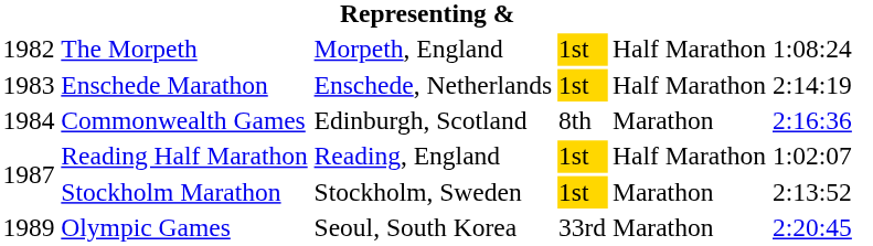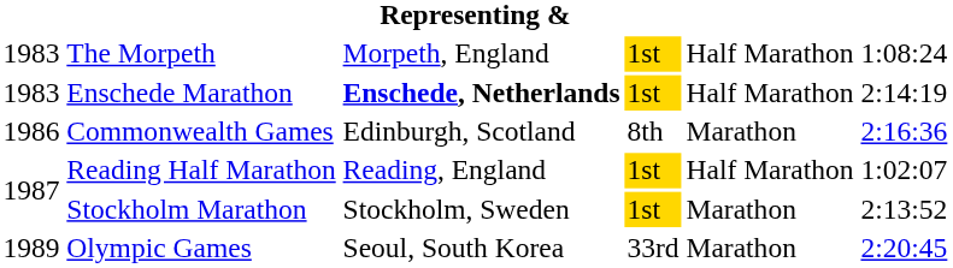The Morpeth | column 1: 1982 -> 1983
Enschede Marathon | column 3: normal -> bold
Commonwealth Games | column 1: 1984 -> 1986
